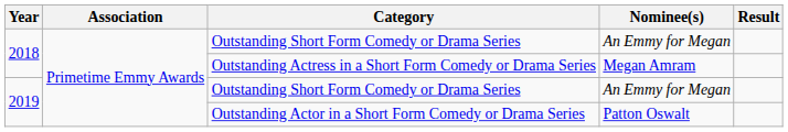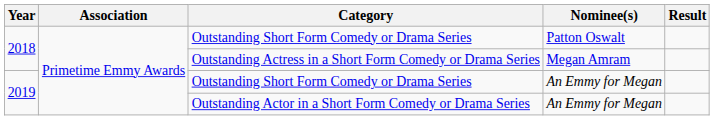2018 / Outstanding Short Form Comedy or Drama Series | Nominee(s): An Emmy for Megan -> Patton Oswalt
Outstanding Actor in a Short Form Comedy or Drama Series | Nominee(s): Patton Oswalt -> An Emmy for Megan
